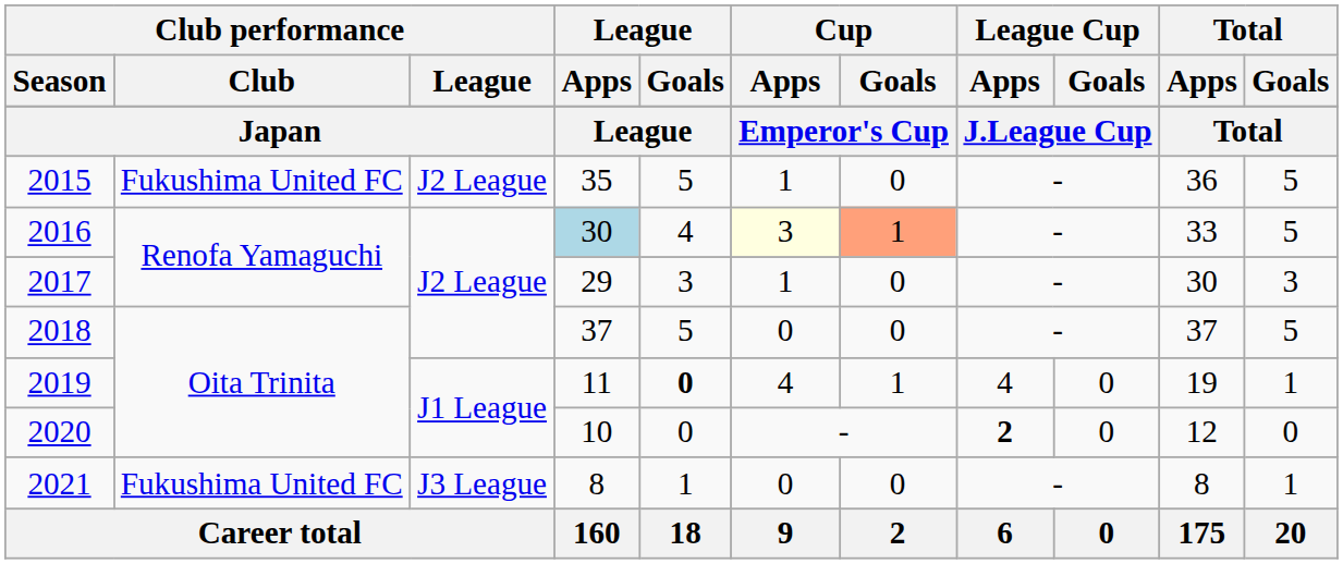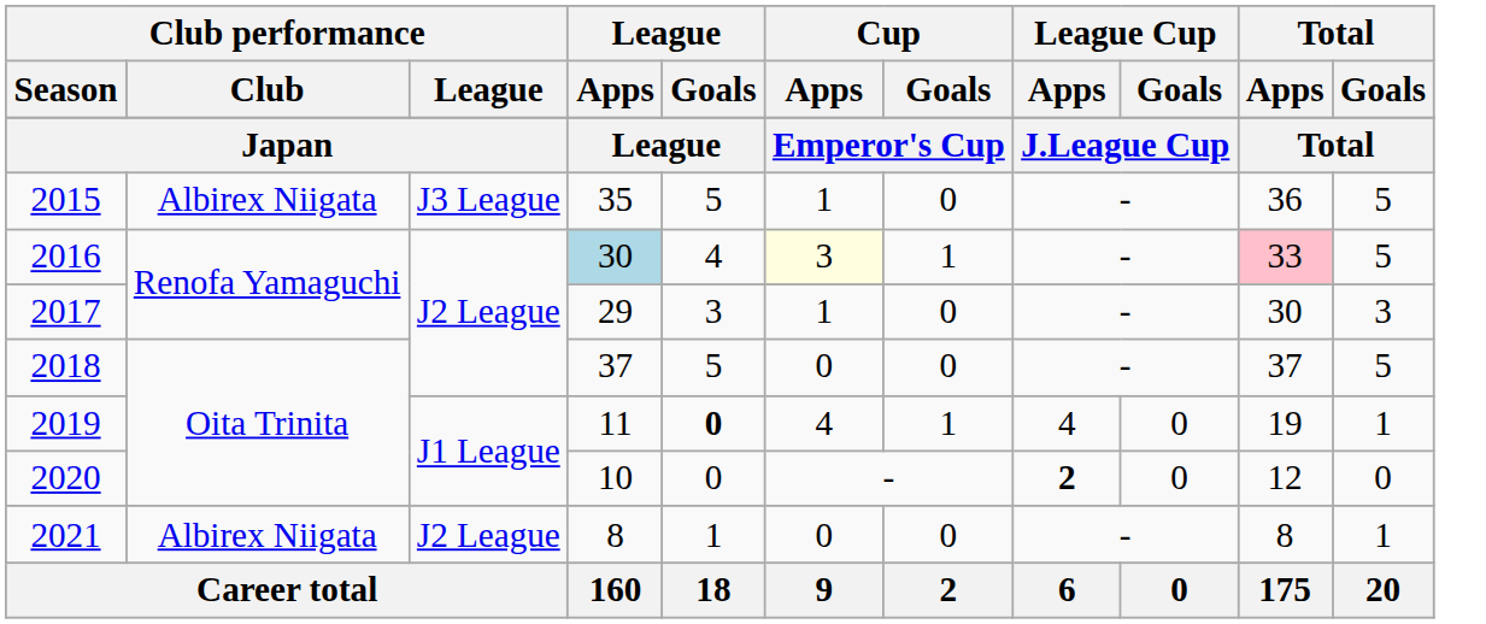2015 | Club performance / Club: Fukushima United FC -> Albirex Niigata
2015 | Club performance / League: J2 League -> J3 League
2016 | Cup / Goals: lightsalmon background -> no background
2016 | Total / Apps: no background -> pink background
2021 | Club performance / Club: Fukushima United FC -> Albirex Niigata
2021 | Club performance / League: J3 League -> J2 League
